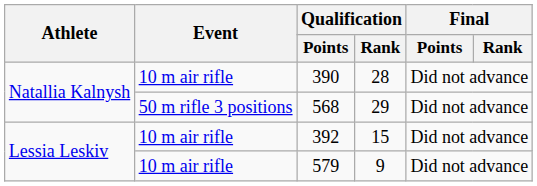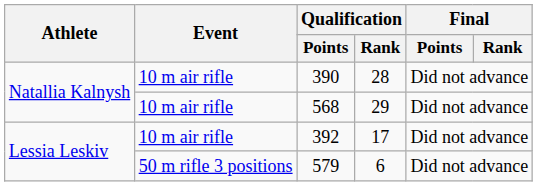568 | Event: 50 m rifle 3 positions -> 10 m air rifle
392 | Qualification / Rank: 15 -> 17
579 | Event: 10 m air rifle -> 50 m rifle 3 positions
579 | Qualification / Rank: 9 -> 6
